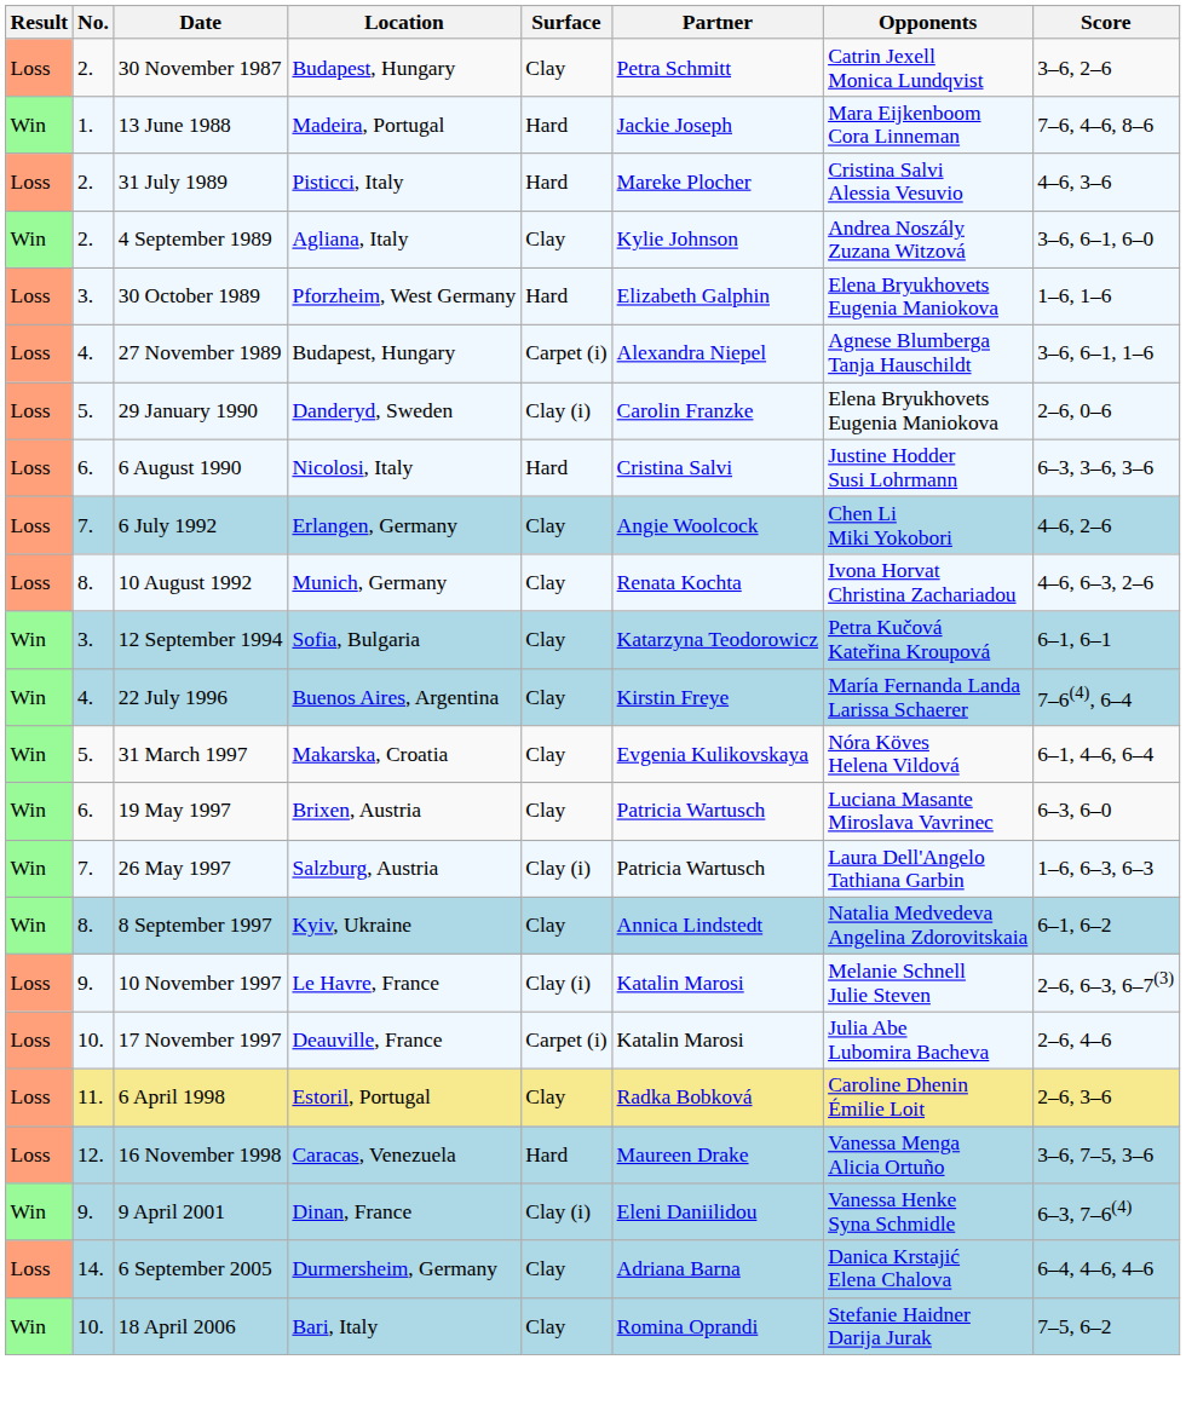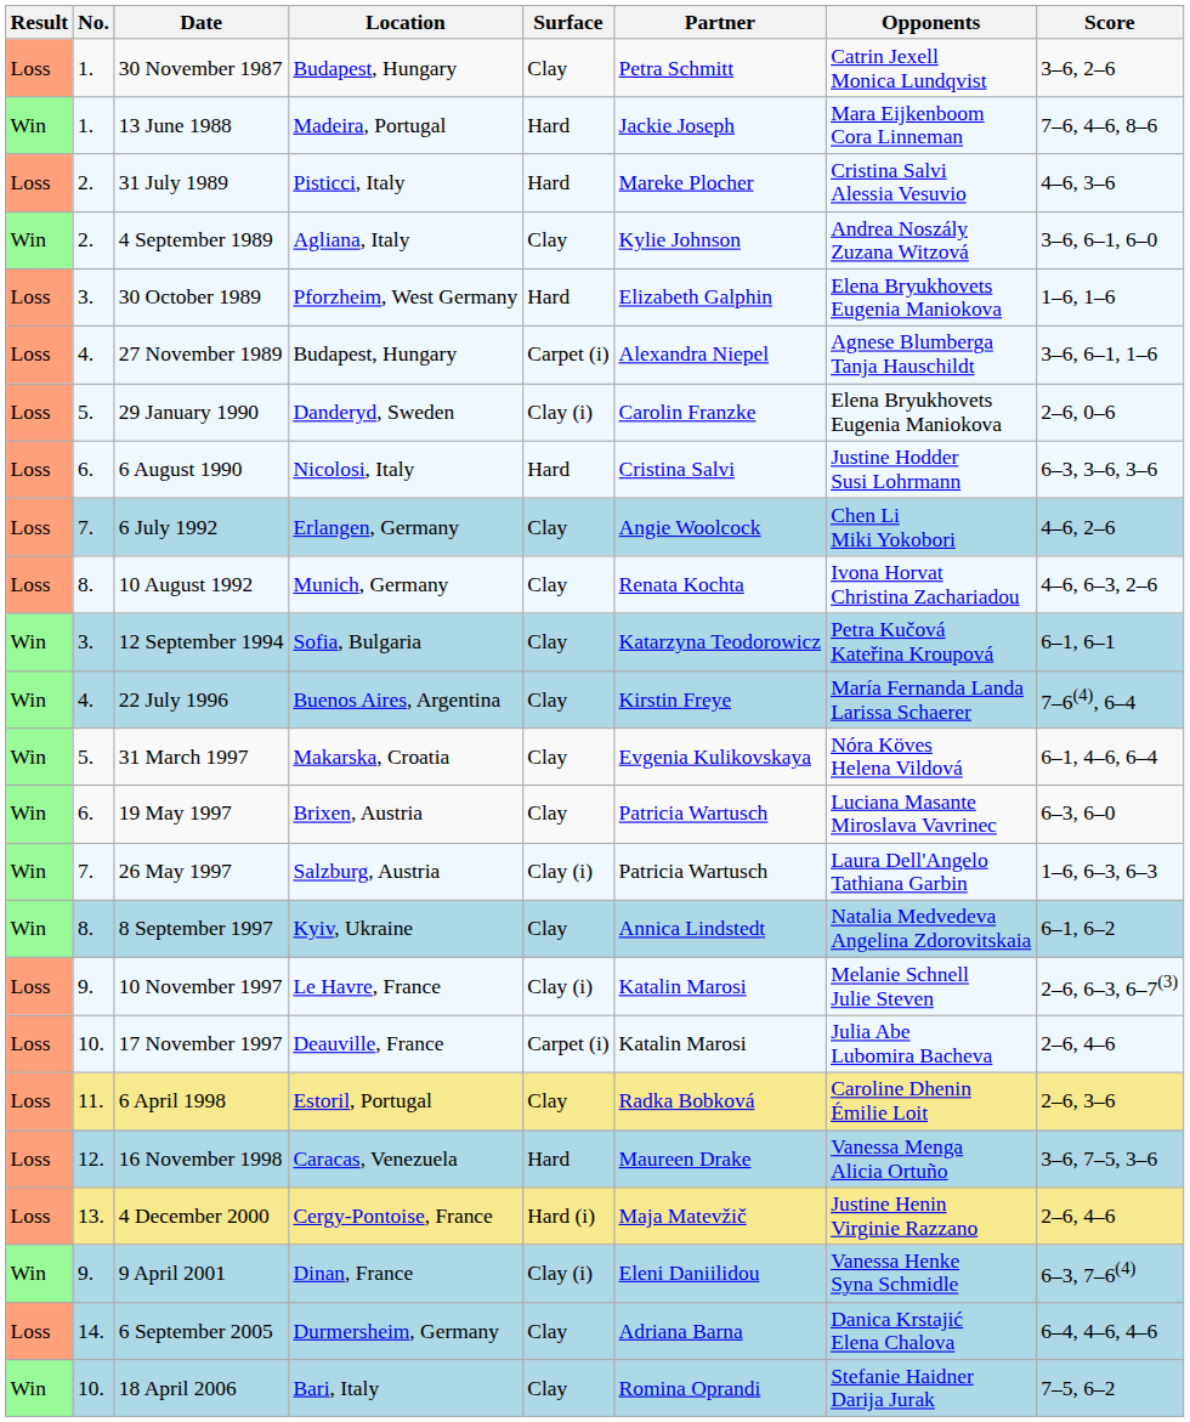30 November 1987 | No.: 2. -> 1.
+ row: Loss | 13. | 4 December 2000 | Cergy-Pontoise, France | Hard (i) | Maja Matevžič | Justine Henin Virginie Razzano | 2–6, 4–6
